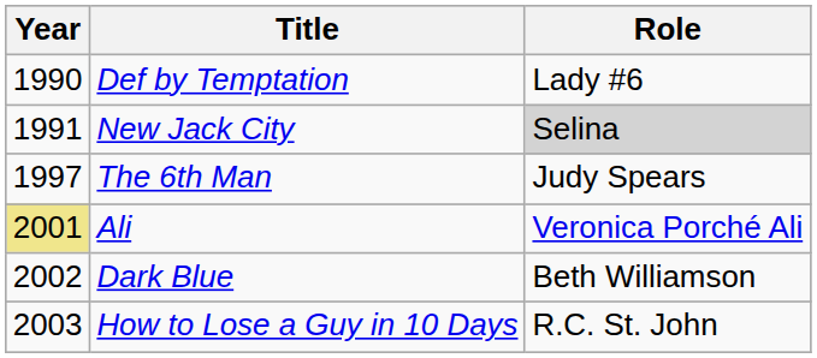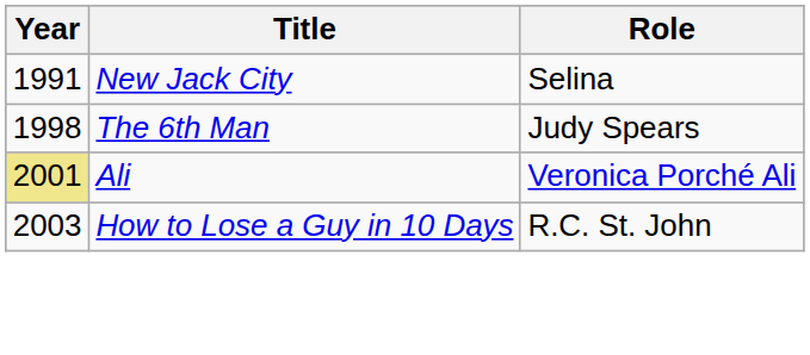- row: 1990 | Def by Temptation | Lady #6
New Jack City | Role: lightgrey background -> no background
The 6th Man | Year: 1997 -> 1998
- row: 2002 | Dark Blue | Beth Williamson
